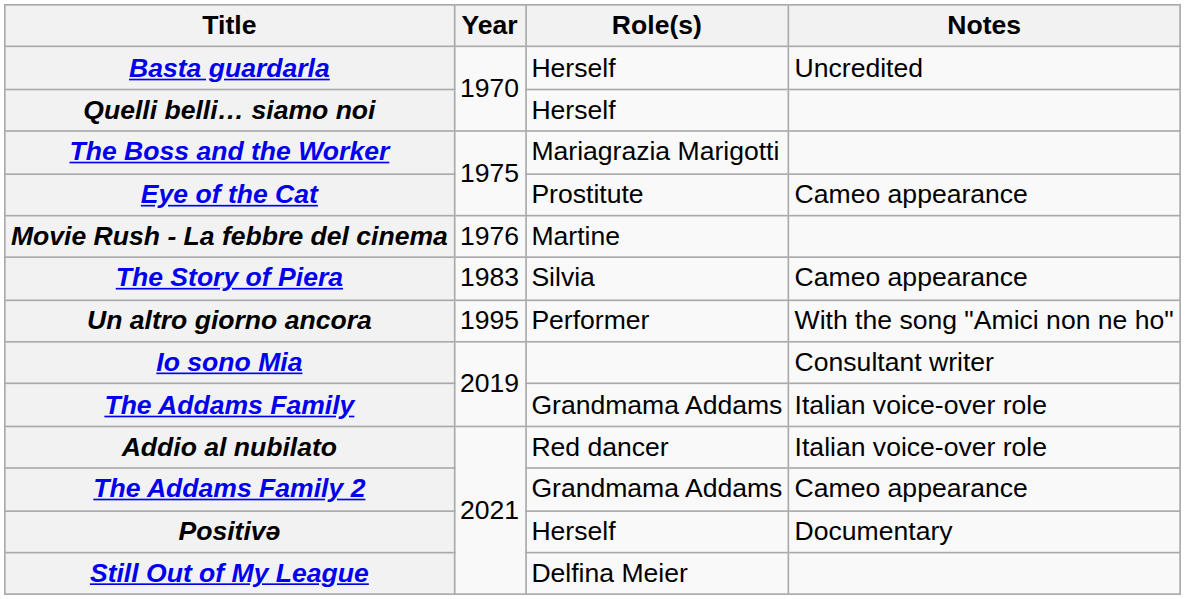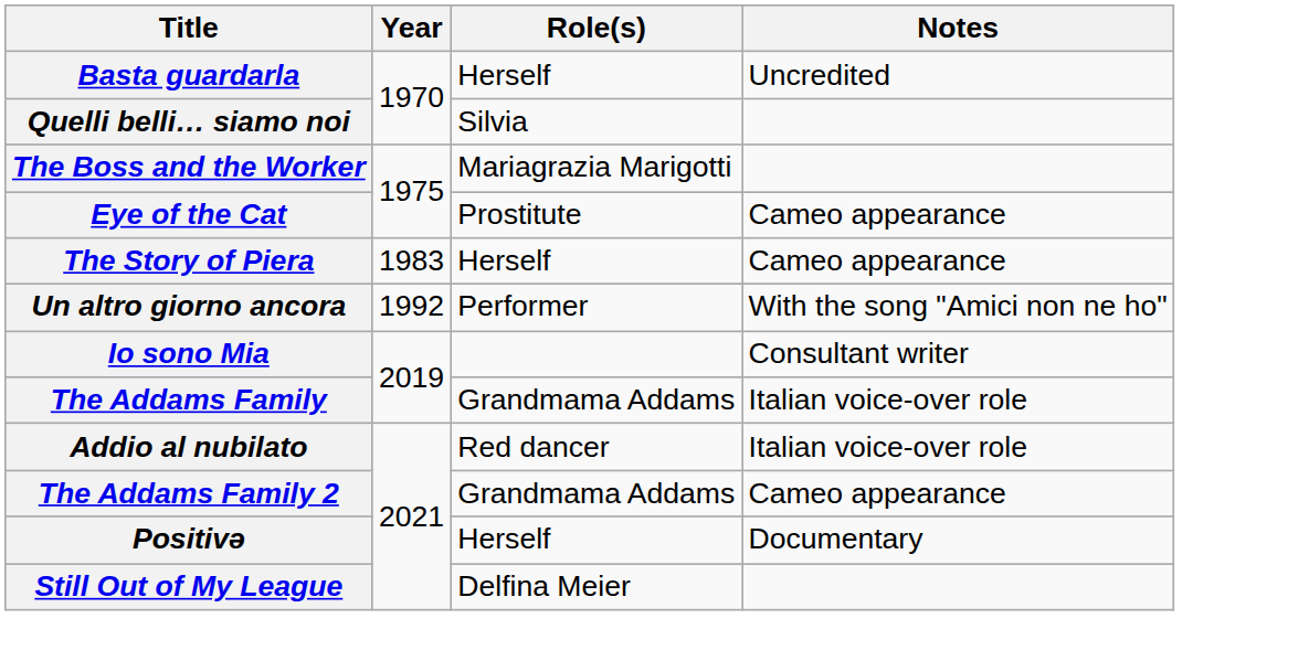Quelli belli… siamo noi | Role(s): Herself -> Silvia
- row: Movie Rush - La febbre del cinema | 1976 | Martine
The Story of Piera | Role(s): Silvia -> Herself
Un altro giorno ancora | Year: 1995 -> 1992
